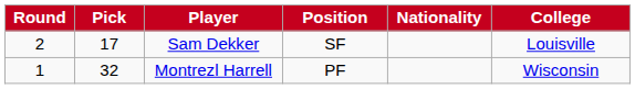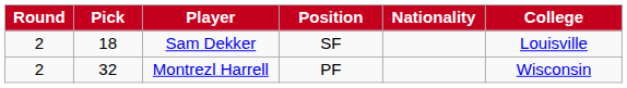Sam Dekker | Pick: 17 -> 18
Montrezl Harrell | Round: 1 -> 2
